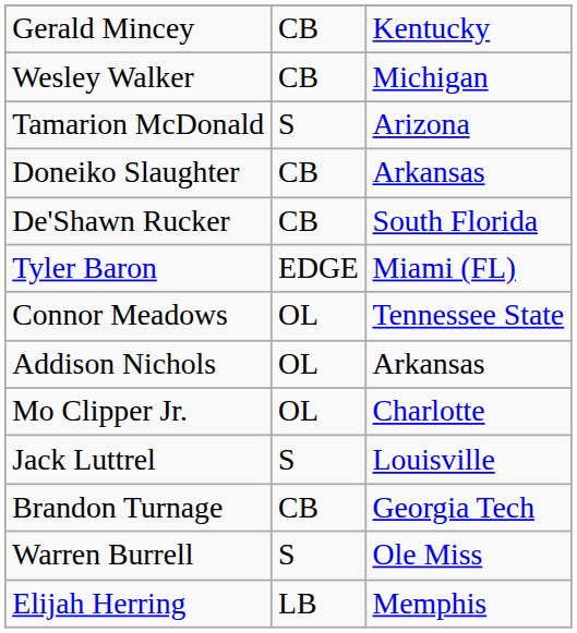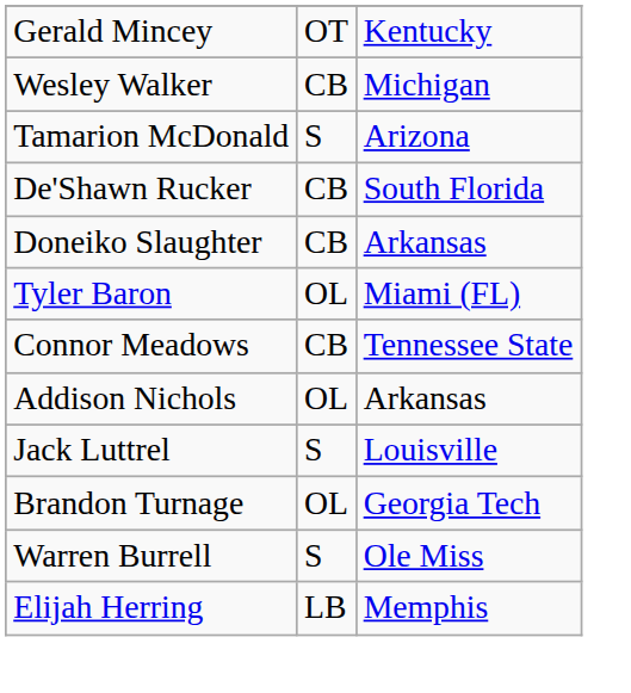Gerald Mincey | column 2: CB -> OT
rows swapped: Doneiko Slaughter <-> De'Shawn Rucker
Tyler Baron | column 2: EDGE -> OL
Connor Meadows | column 2: OL -> CB
- row: Mo Clipper Jr. | OL | Charlotte
Brandon Turnage | column 2: CB -> OL
